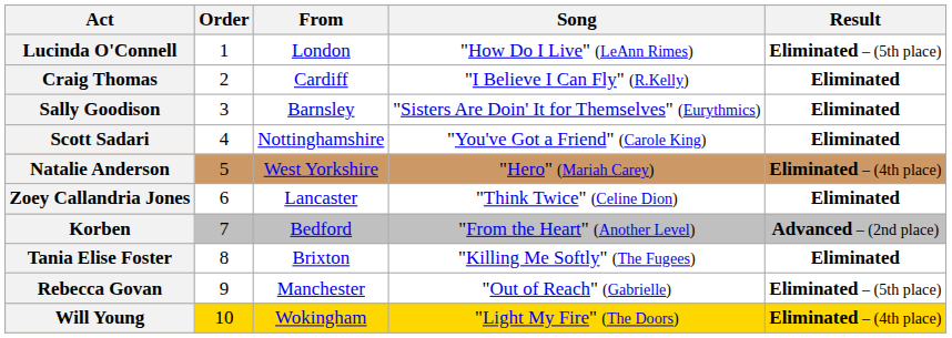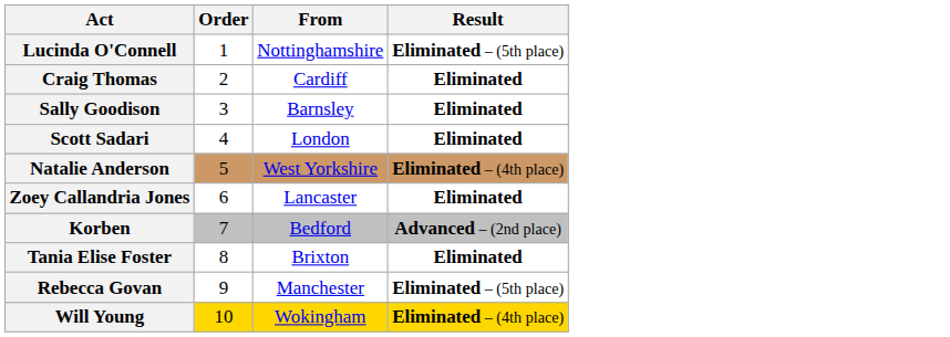- column: Song | "How Do I Live" (LeAnn Rimes) | "I Believe I Can Fly" (R.Kelly) | "Sisters Are Doin' It for Themselves" (Eurythmics) | "You've Got a Friend" (Carole King) | "Hero" (Mariah Carey) | "Think Twice" (Celine Dion) | "From the Heart" (Another Level) | "Killing Me Softly" (The Fugees) | "Out of Reach" (Gabrielle) | "Light My Fire" (The Doors)
Lucinda O'Connell | From: London -> Nottinghamshire
Scott Sadari | From: Nottinghamshire -> London
